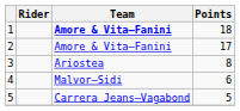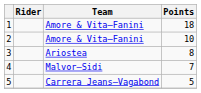1 | Team: bold -> normal
2 | Points: 17 -> 10
4 | Points: 6 -> 7
